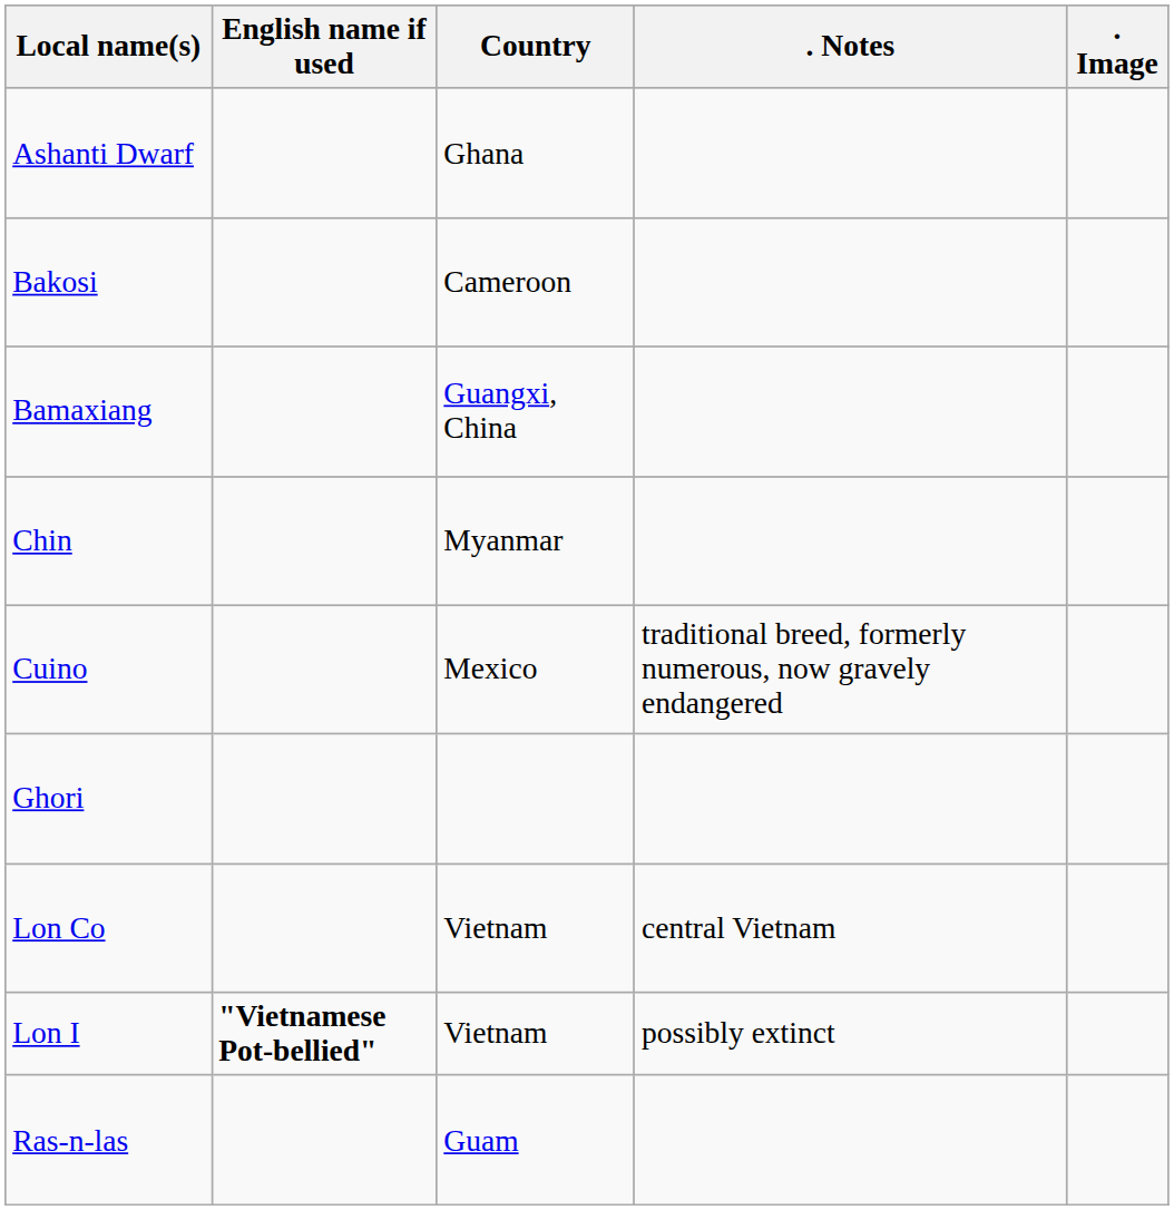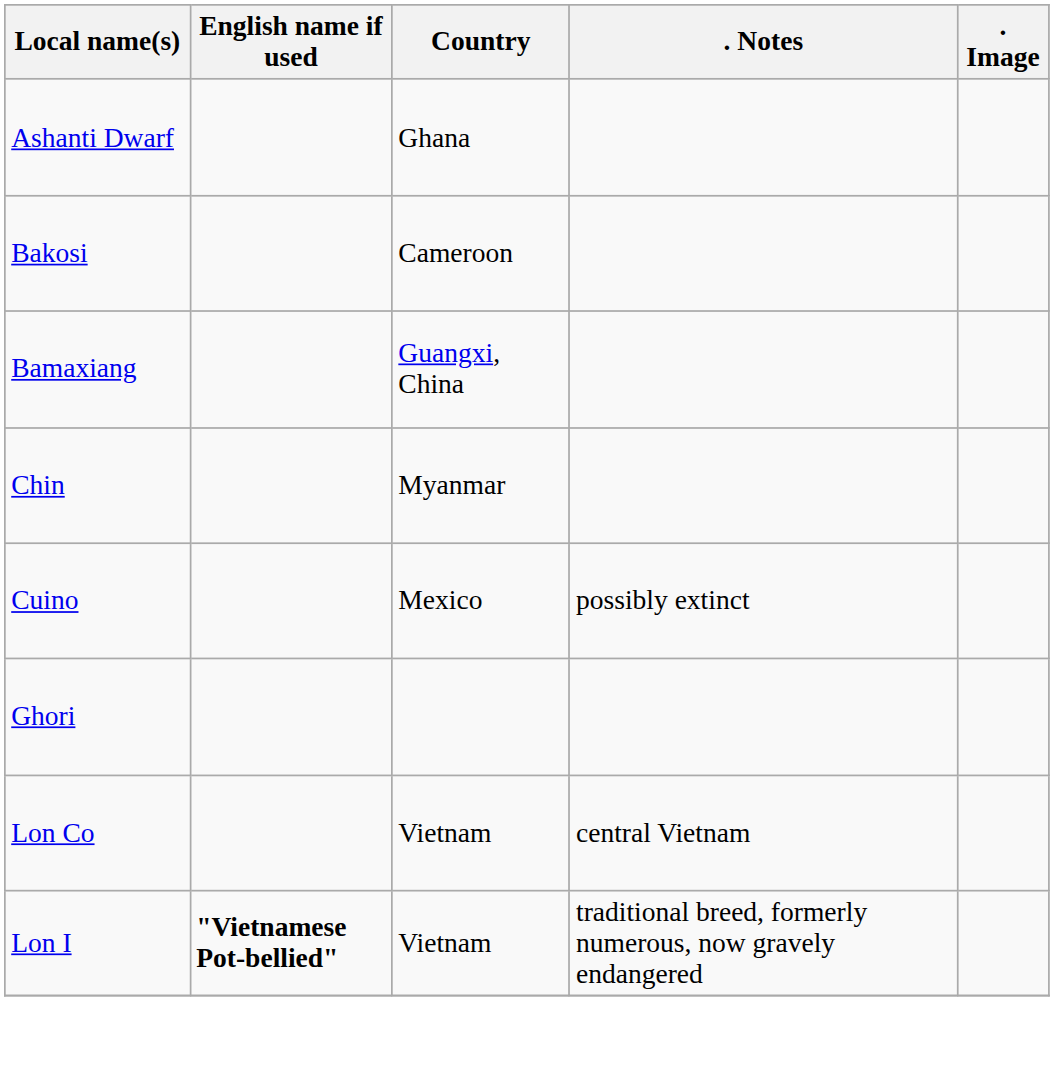Cuino | . Notes: traditional breed, formerly numerous, now gravely endangered -> possibly extinct
Lon I | . Notes: possibly extinct -> traditional breed, formerly numerous, now gravely endangered
- row: Ras-n-las | Guam
